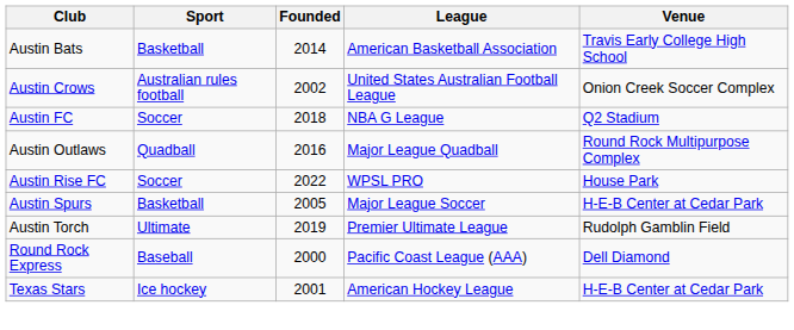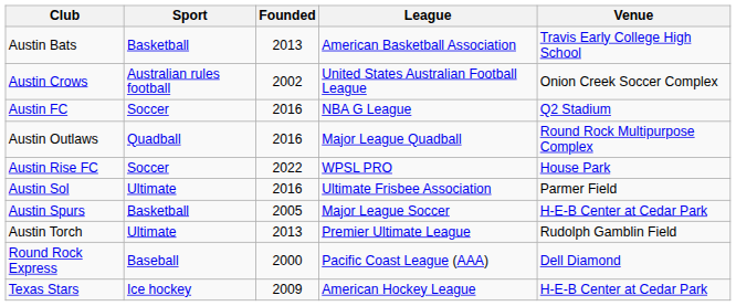Austin Bats | Founded: 2014 -> 2013
Austin FC | Founded: 2018 -> 2016
+ row: Austin Sol | Ultimate | 2016 | Ultimate Frisbee Association | Parmer Field
Austin Torch | Founded: 2019 -> 2013
Texas Stars | Founded: 2001 -> 2009
